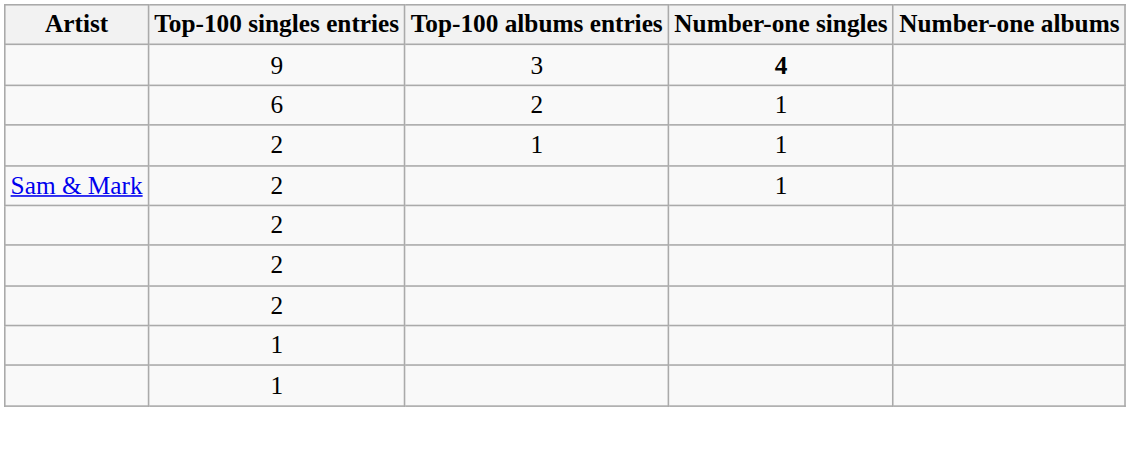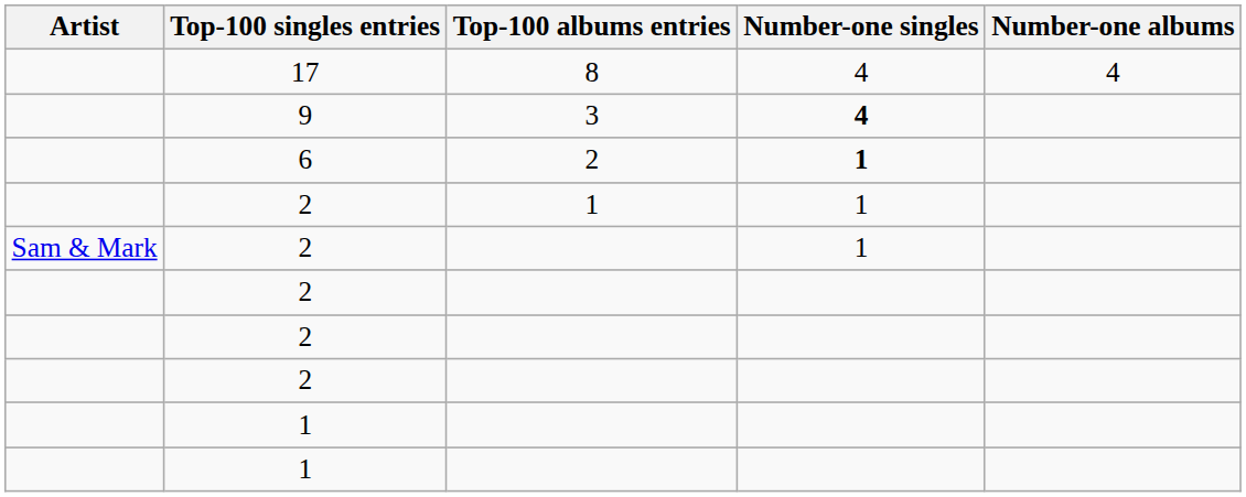+ row: 17 | 8 | 4 | 4
6 | Number-one singles: normal -> bold
